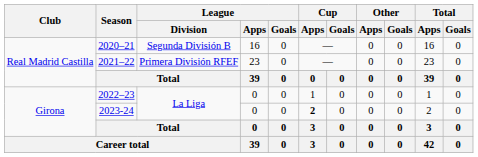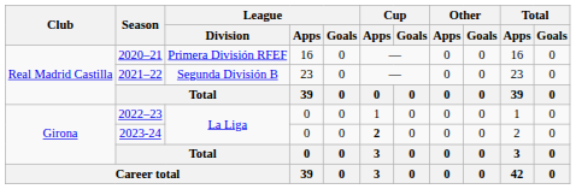2020–21 | League / Division: Segunda División B -> Primera División RFEF
2021–22 | League / Division: Primera División RFEF -> Segunda División B
